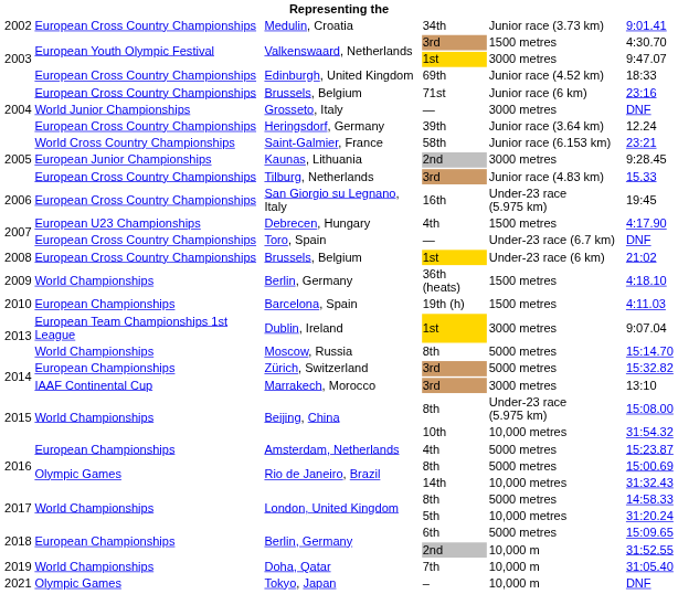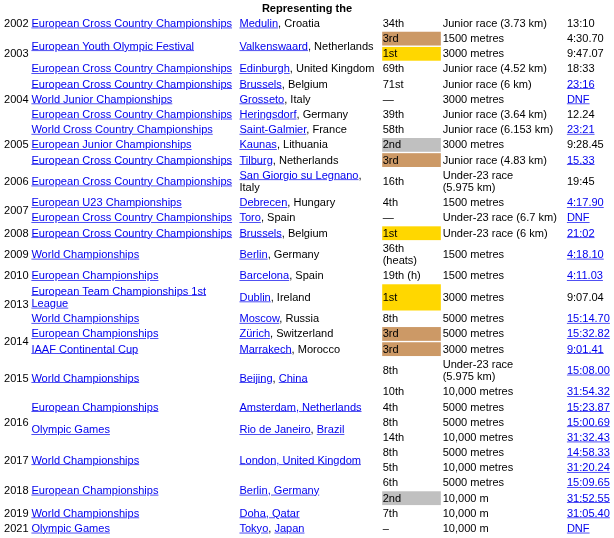Medulin, Croatia | column 6: 9:01.41 -> 13:10
Marrakech, Morocco | column 6: 13:10 -> 9:01.41
